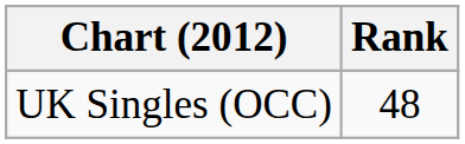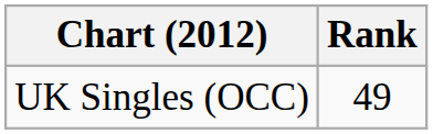UK Singles (OCC) | Rank: 48 -> 49
